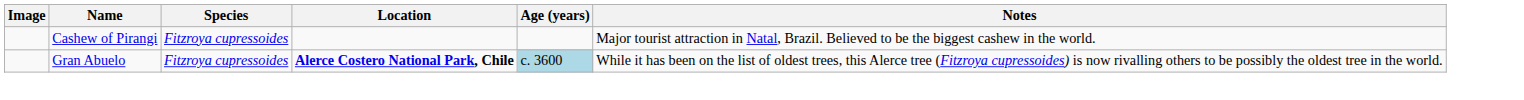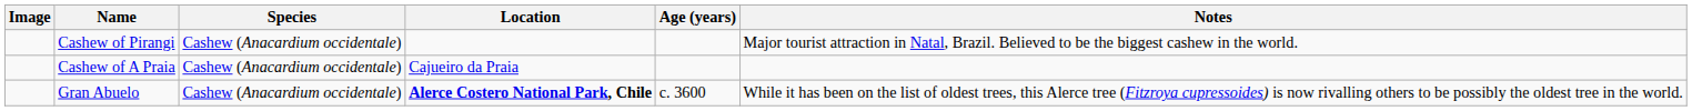Cashew of Pirangi | Species: Fitzroya cupressoides -> Cashew (Anacardium occidentale)
+ row: Cashew of A Praia | Cashew (Anacardium occidentale) | Cajueiro da Praia
Gran Abuelo | Species: Fitzroya cupressoides -> Cashew (Anacardium occidentale)
Gran Abuelo | Age (years): lightblue background -> no background
